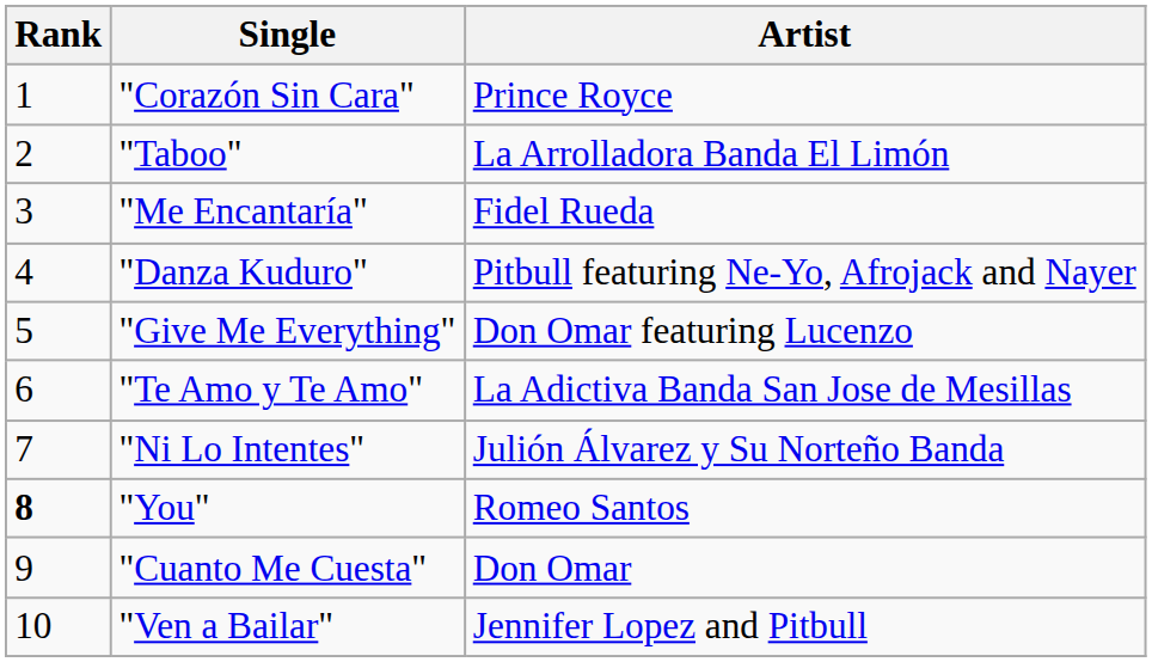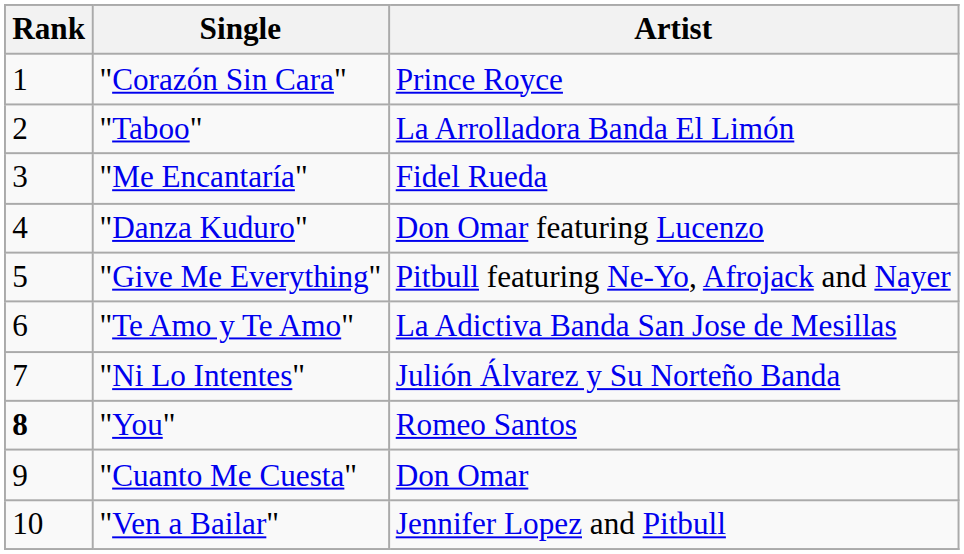"Danza Kuduro" | Artist: Pitbull featuring Ne-Yo, Afrojack and Nayer -> Don Omar featuring Lucenzo
"Give Me Everything" | Artist: Don Omar featuring Lucenzo -> Pitbull featuring Ne-Yo, Afrojack and Nayer
